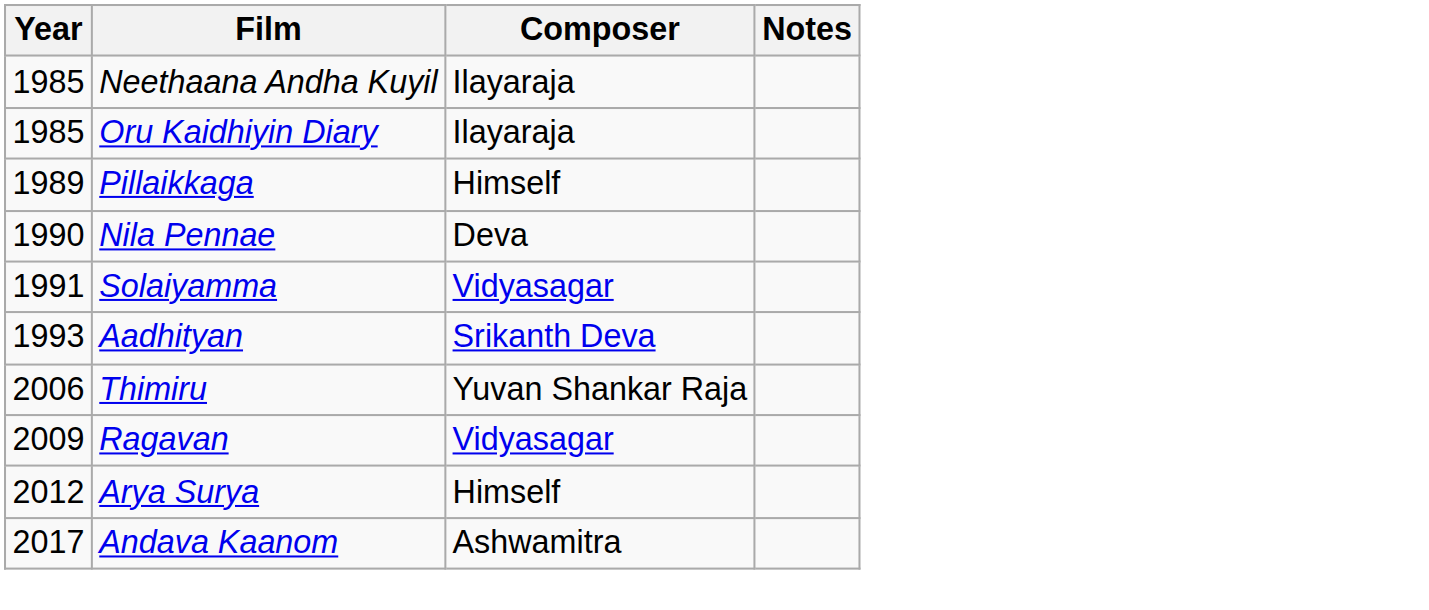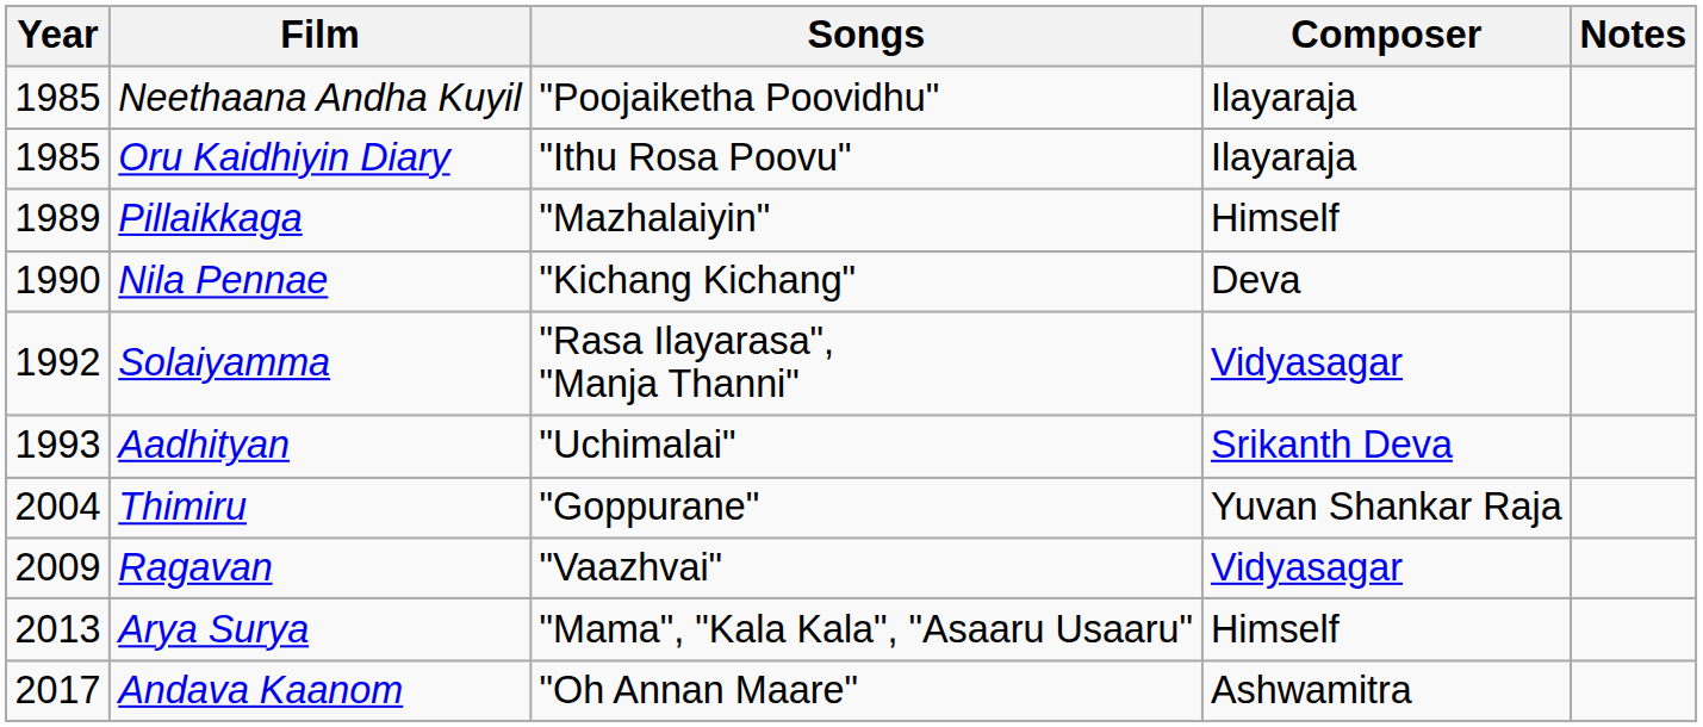+ column: Songs | "Poojaiketha Poovidhu" | "Ithu Rosa Poovu" | "Mazhalaiyin" | "Kichang Kichang" | "Rasa Ilayarasa", "Manja Thanni" | "Uchimalai" | "Goppurane" | "Vaazhvai" | "Mama", "Kala Kala", "Asaaru Usaaru" | "Oh Annan Maare"
Solaiyamma | Year: 1991 -> 1992
Thimiru | Year: 2006 -> 2004
Arya Surya | Year: 2012 -> 2013
